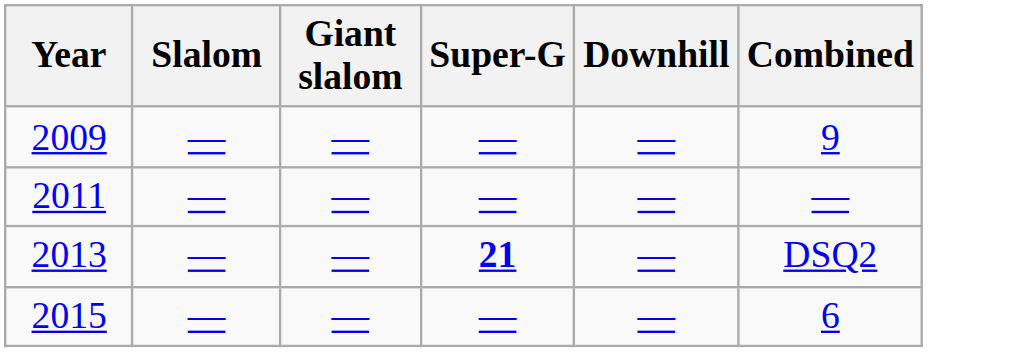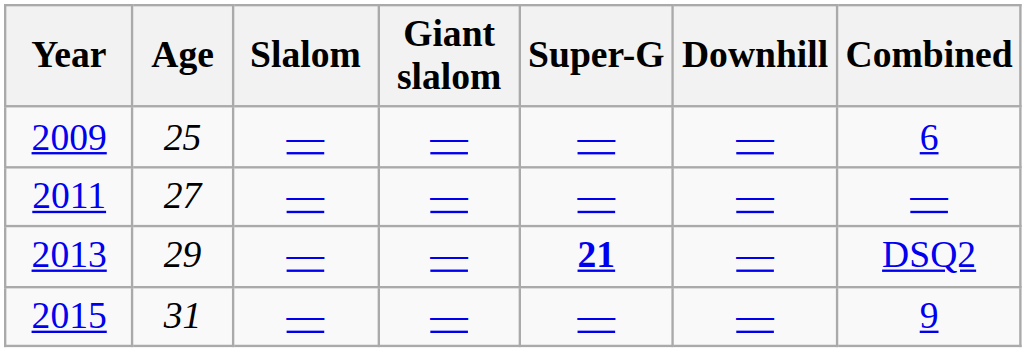+ column: Age | 25 | 27 | 29 | 31
2009 | Combined: 9 -> 6
2015 | Combined: 6 -> 9
